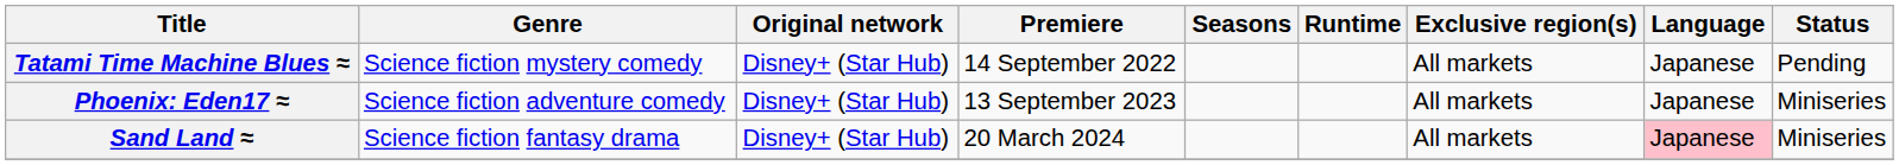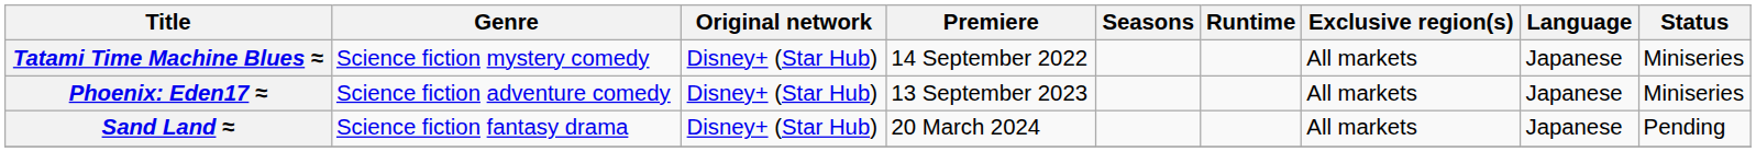Tatami Time Machine Blues ≈ | Status: Pending -> Miniseries
Sand Land ≈ | Language: pink background -> no background
Sand Land ≈ | Status: Miniseries -> Pending
